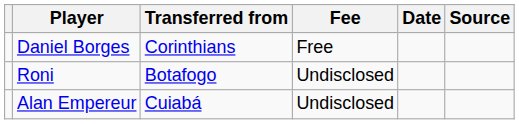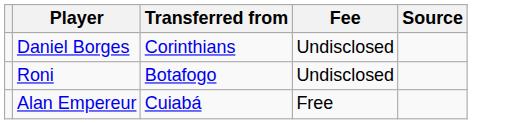- column: Date
Daniel Borges | Fee: Free -> Undisclosed
Alan Empereur | Fee: Undisclosed -> Free
